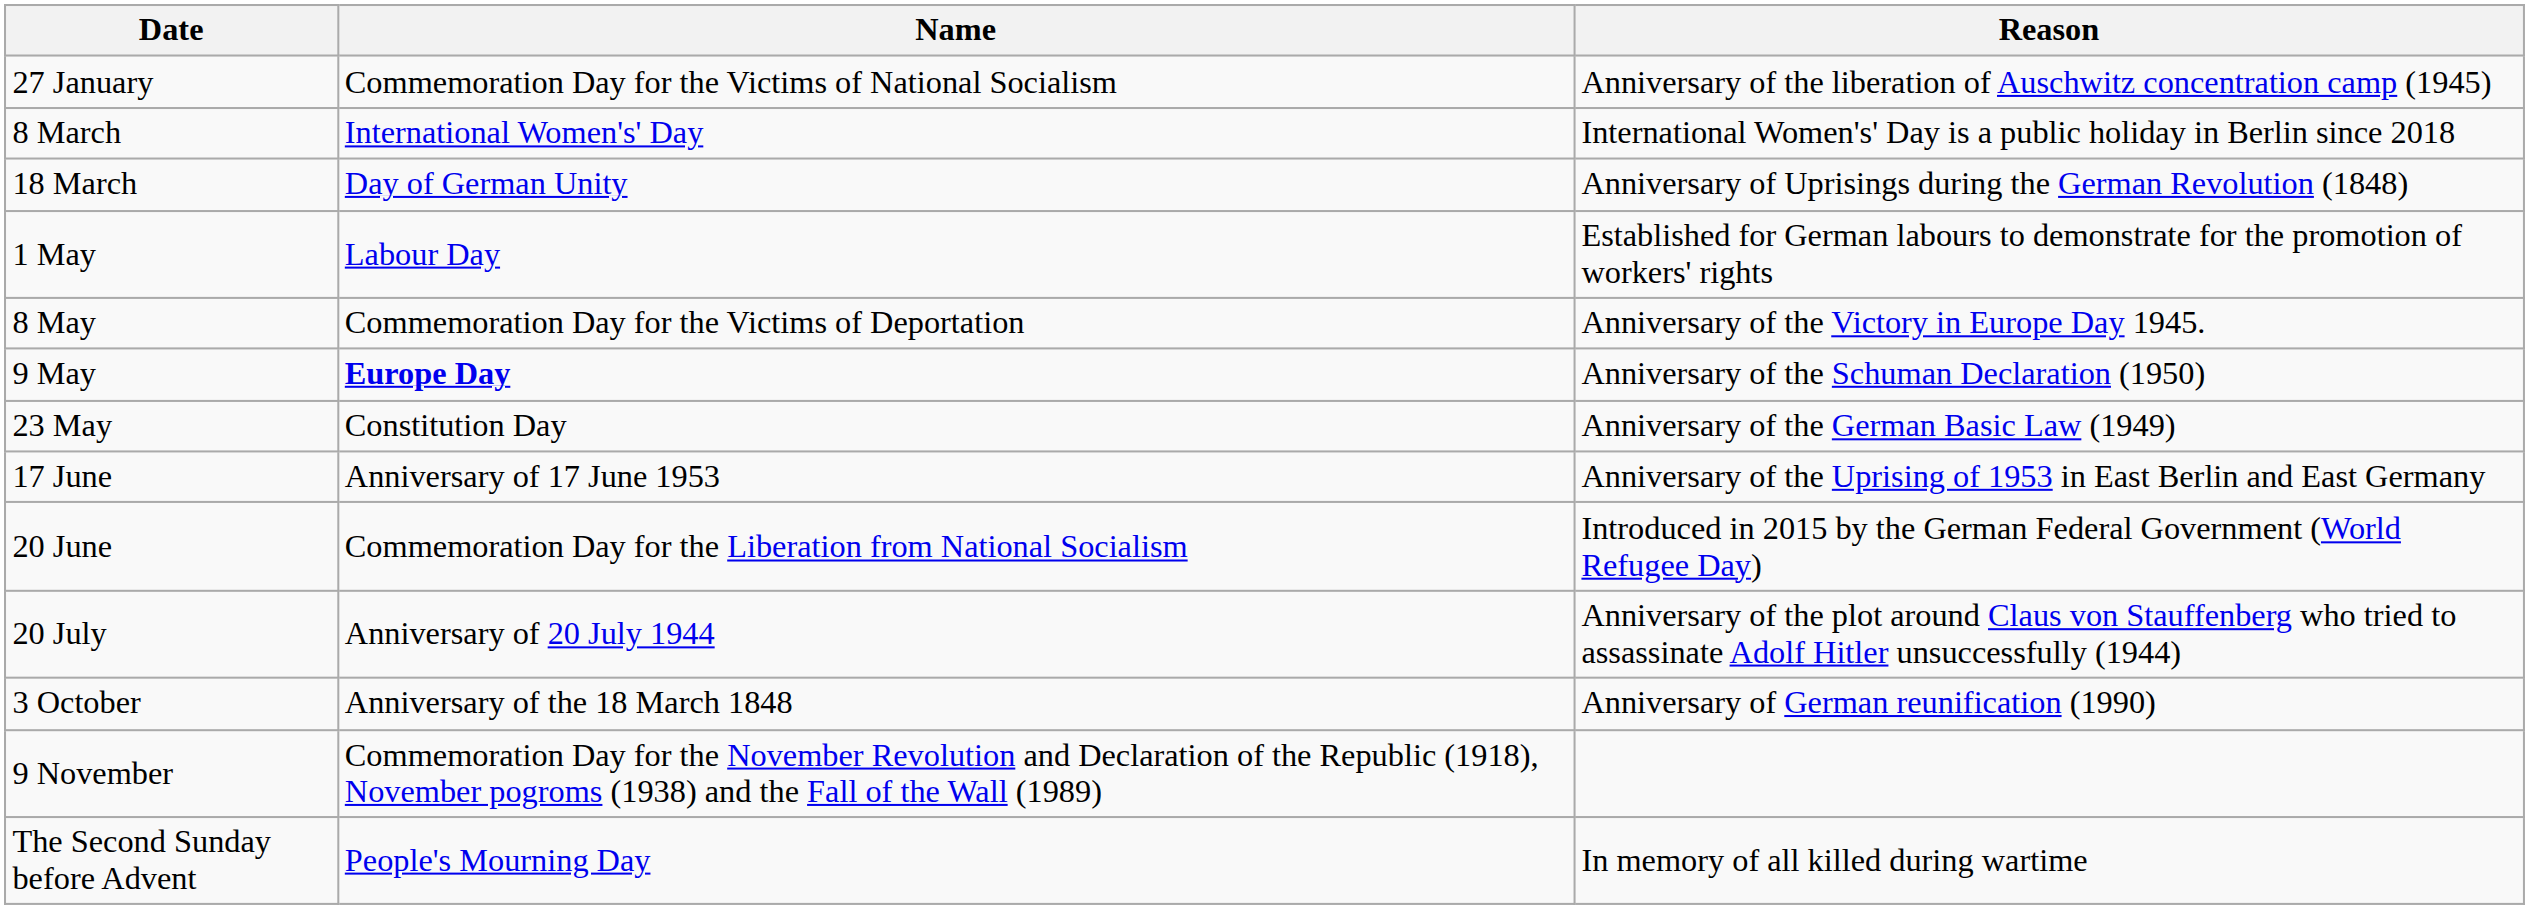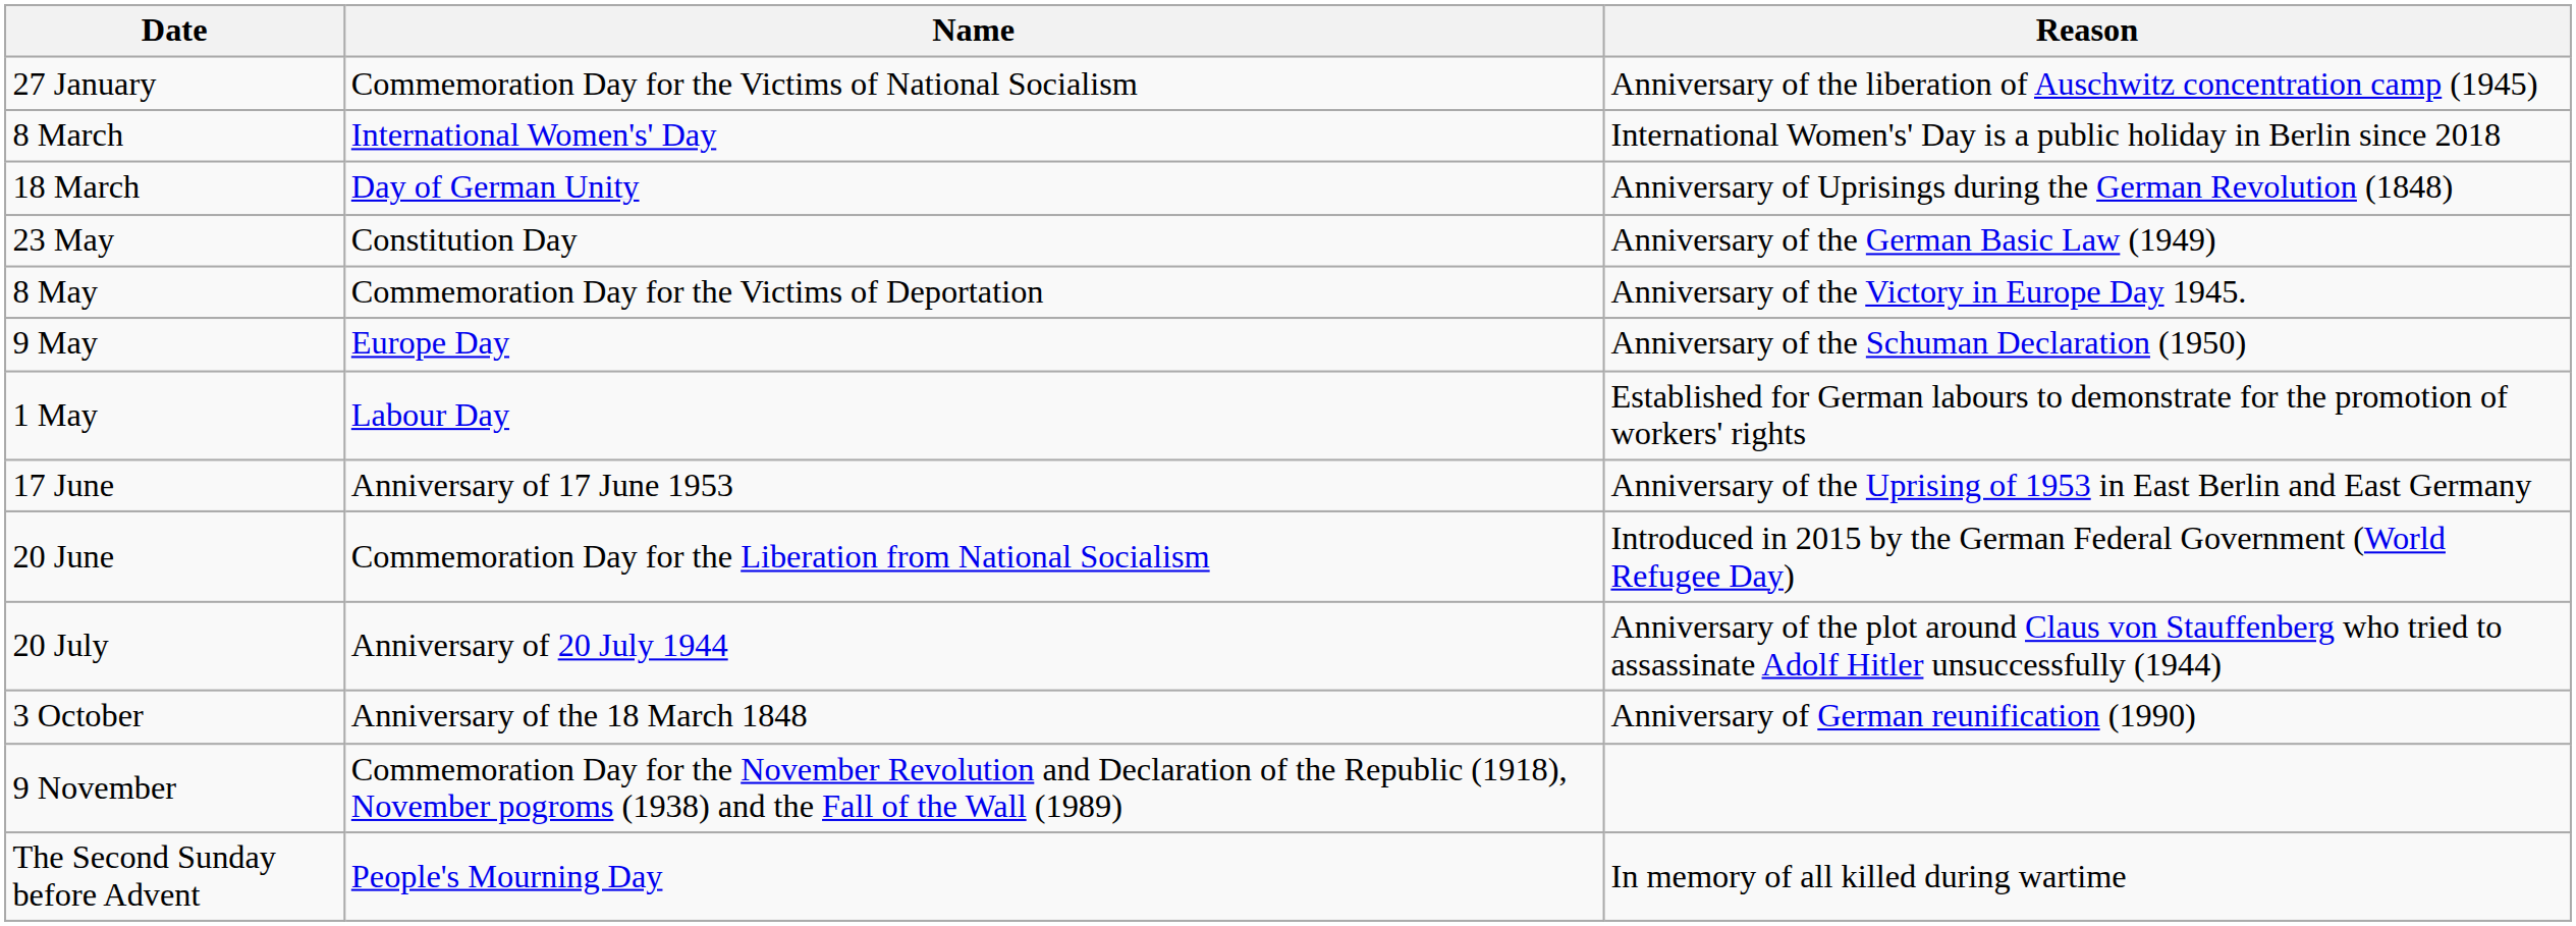rows swapped: 1 May <-> 23 May
9 May | Name: bold -> normal
